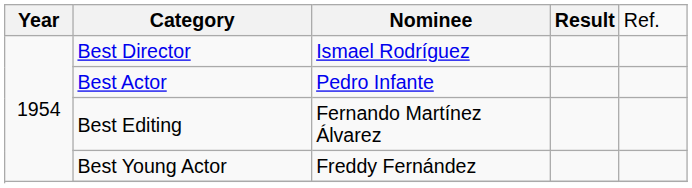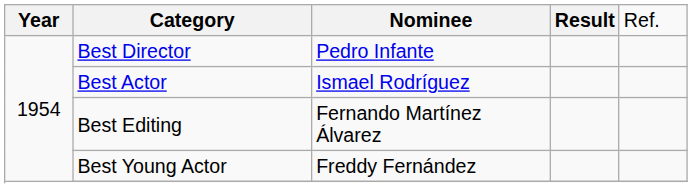Best Director | column 3: Ismael Rodríguez -> Pedro Infante
Best Actor | column 3: Pedro Infante -> Ismael Rodríguez
